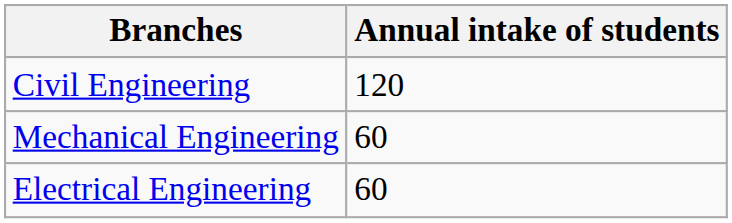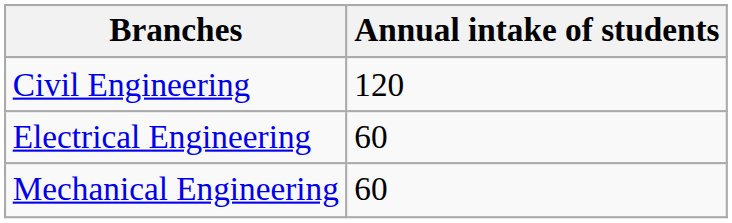rows swapped: Mechanical Engineering <-> Electrical Engineering
